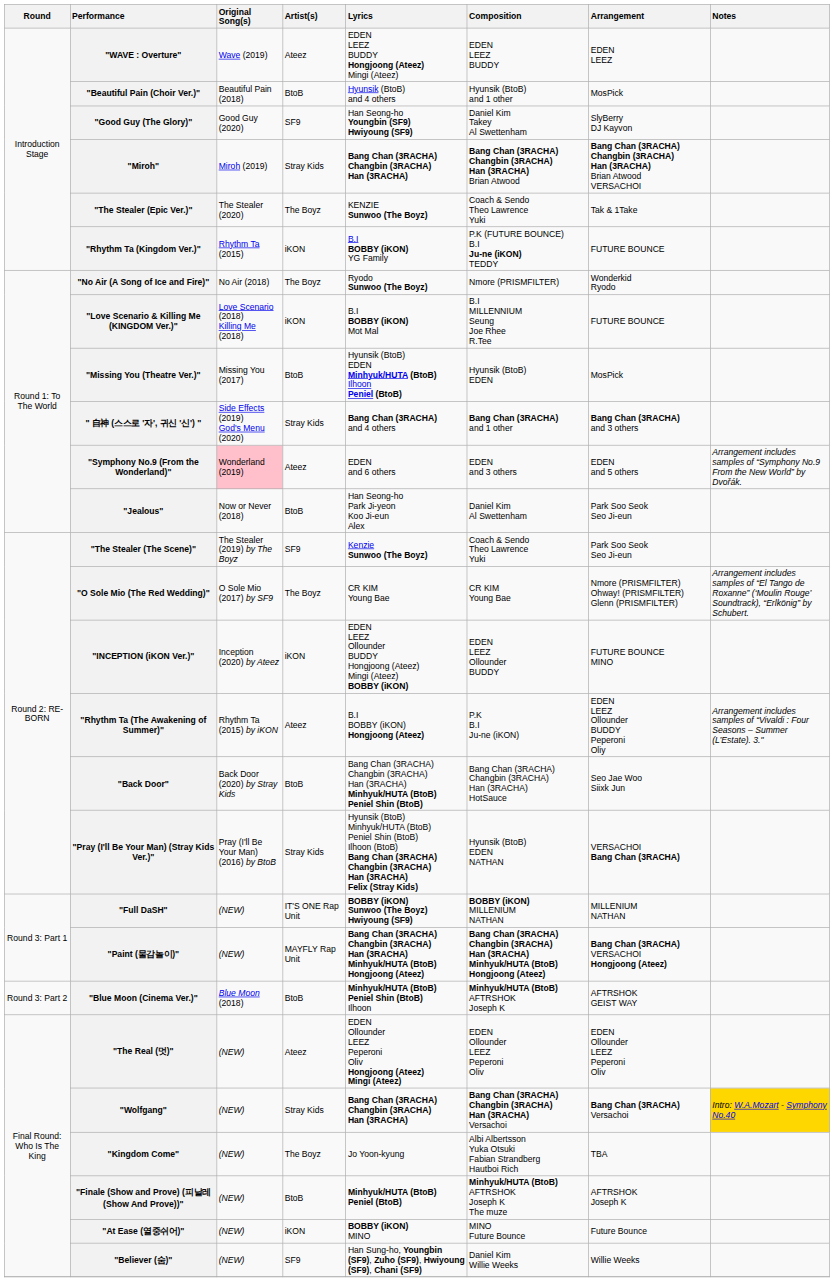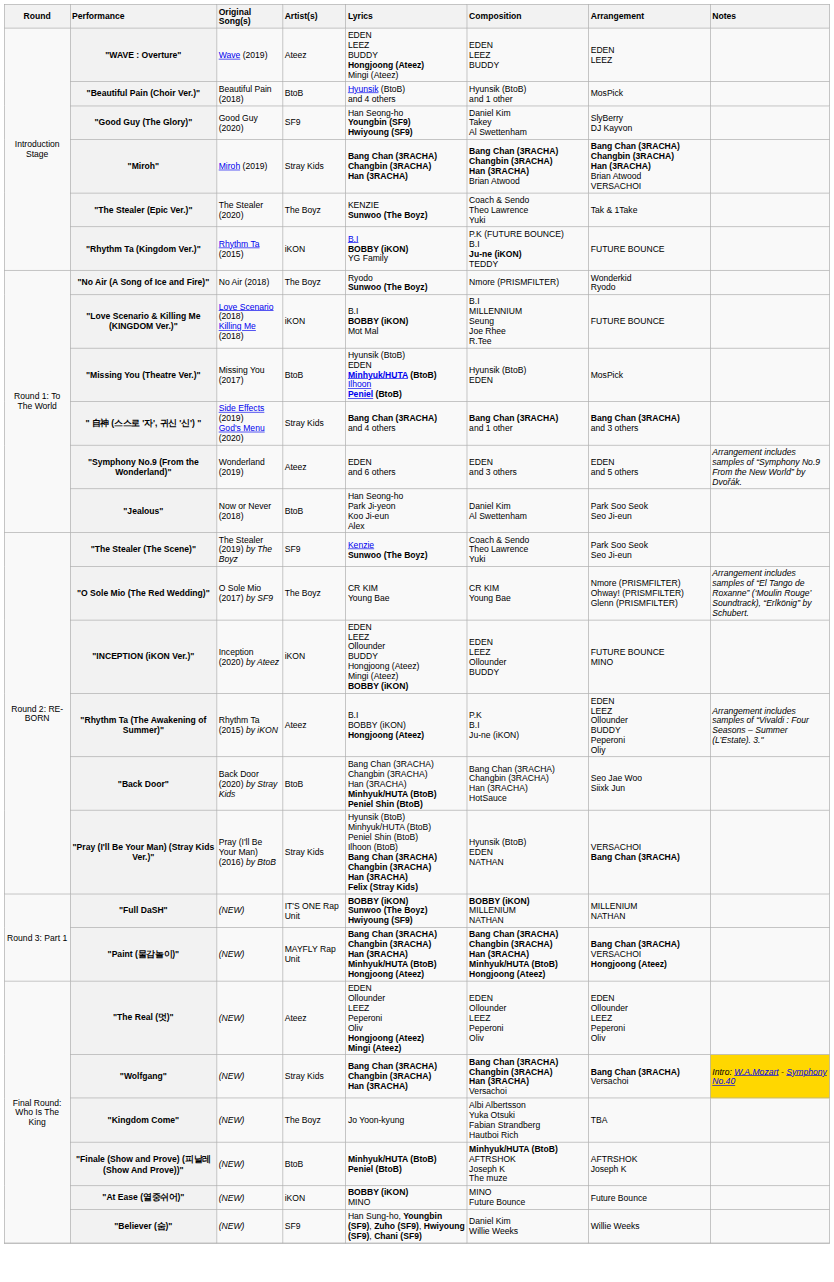"Symphony No.9 (From the Wonderland)" | Original Song(s): pink background -> no background
- row: Round 3: Part 2 | "Blue Moon (Cinema Ver.)" | Blue Moon (2018) | BtoB | Minhyuk/HUTA (BtoB) Peniel Shin (BtoB) Ilhoon | Minhyuk/HUTA (BtoB) AFTRSHOK Joseph K | AFTRSHOK GEIST WAY
